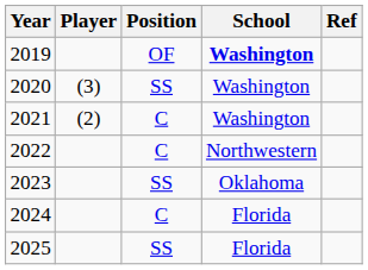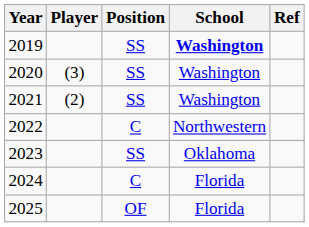2019 | Position: OF -> SS
2021 | Position: C -> SS
2025 | Position: SS -> OF
